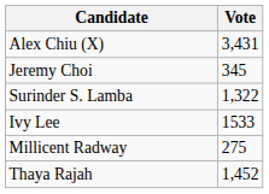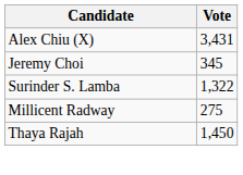- row: Ivy Lee | 1533
Thaya Rajah | Vote: 1,452 -> 1,450
